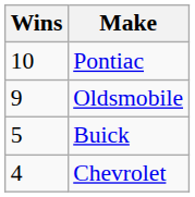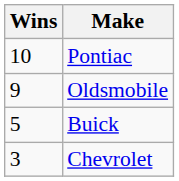Chevrolet | Wins: 4 -> 3
